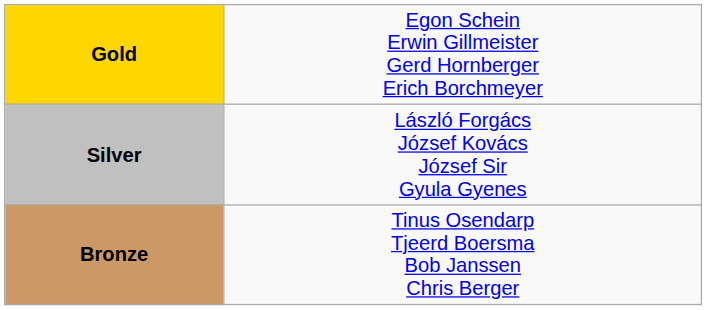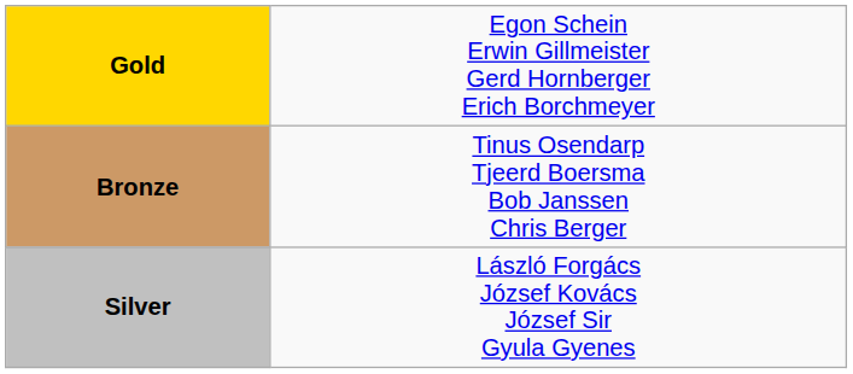rows swapped: Silver <-> Bronze
